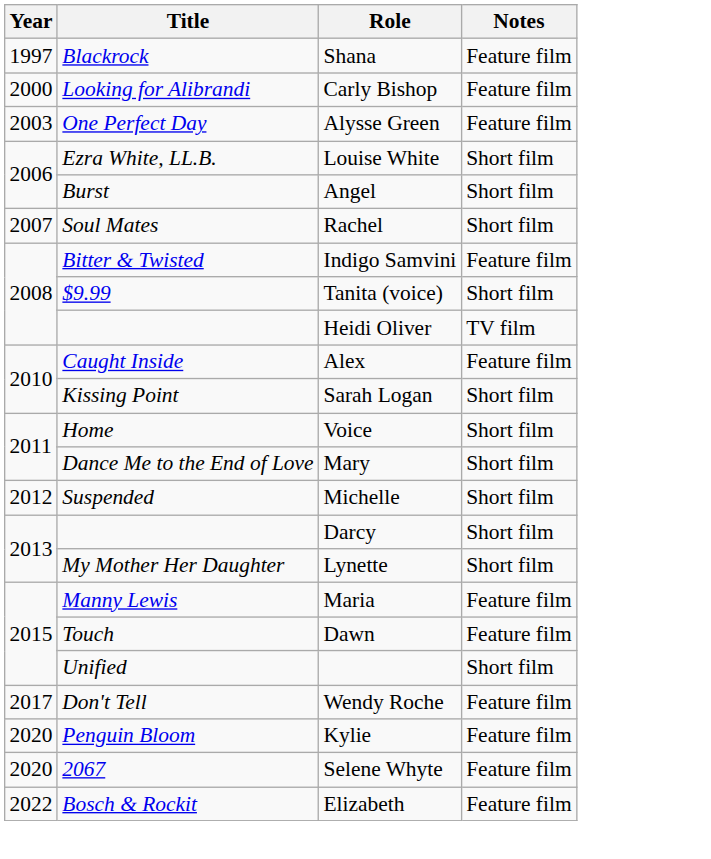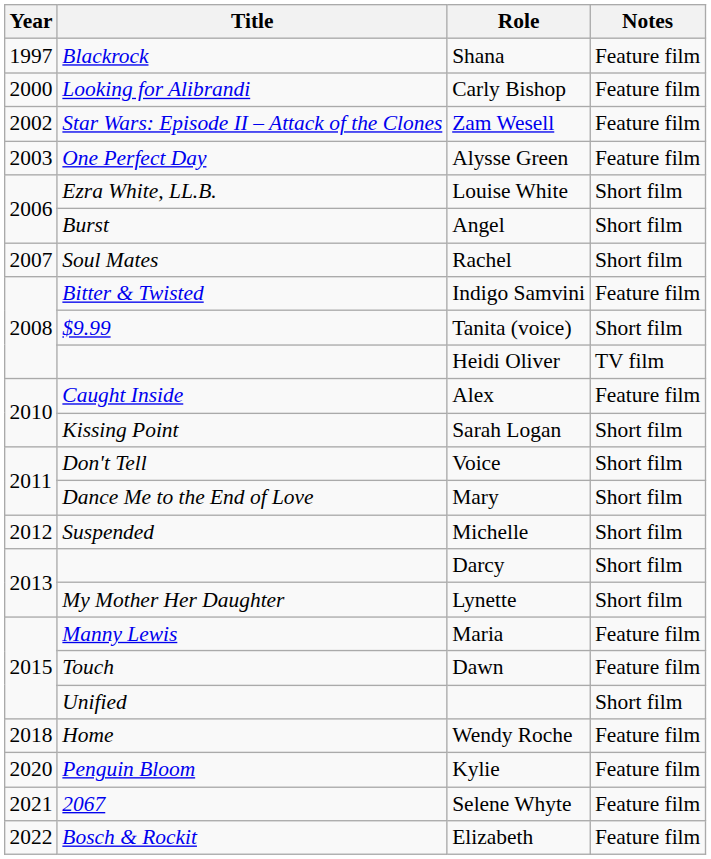+ row: 2002 | Star Wars: Episode II – Attack of the Clones | Zam Wesell | Feature film
Voice | Title: Home -> Don't Tell
Wendy Roche | Year: 2017 -> 2018
Wendy Roche | Title: Don't Tell -> Home
Selene Whyte | Year: 2020 -> 2021
